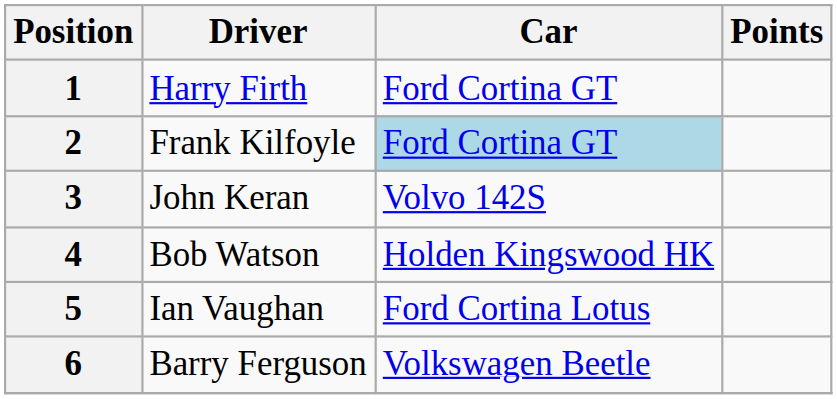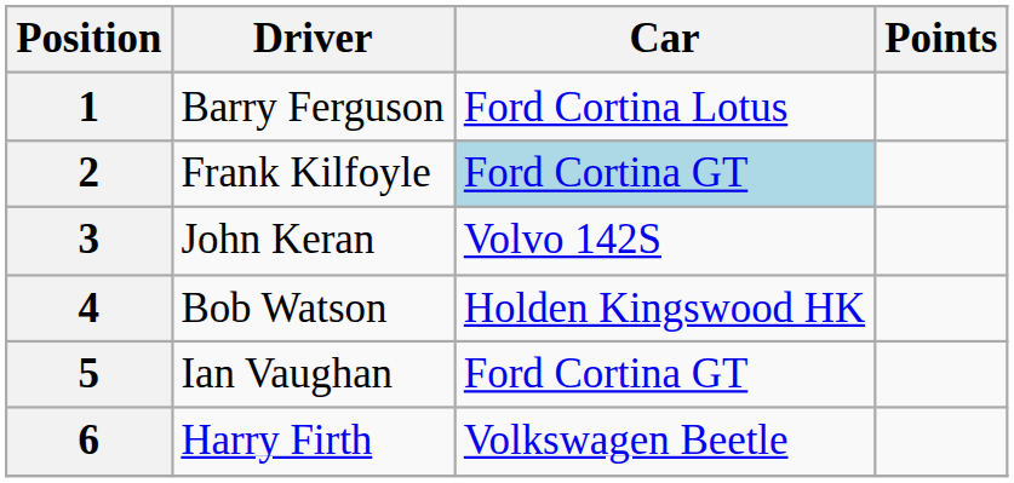1 | Driver: Harry Firth -> Barry Ferguson
1 | Car: Ford Cortina GT -> Ford Cortina Lotus
5 | Car: Ford Cortina Lotus -> Ford Cortina GT
6 | Driver: Barry Ferguson -> Harry Firth
